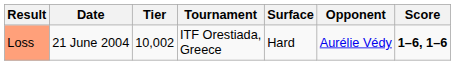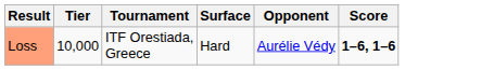- column: Date | 21 June 2004
Loss | Tier: 10,002 -> 10,000
